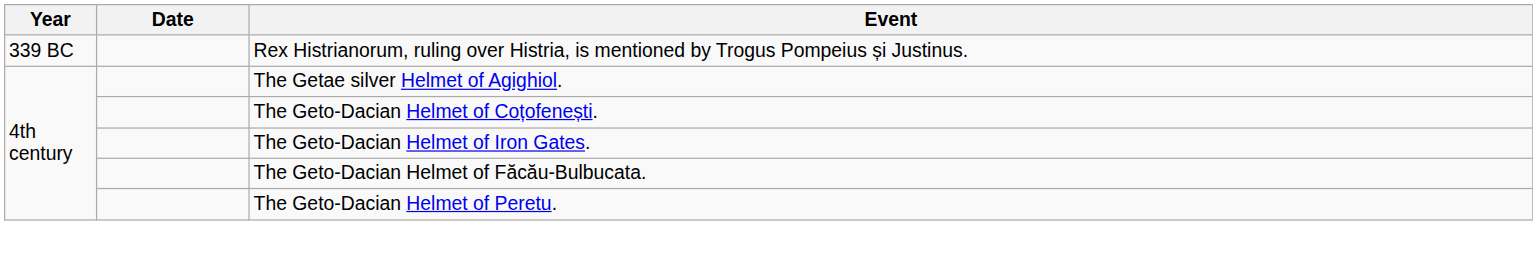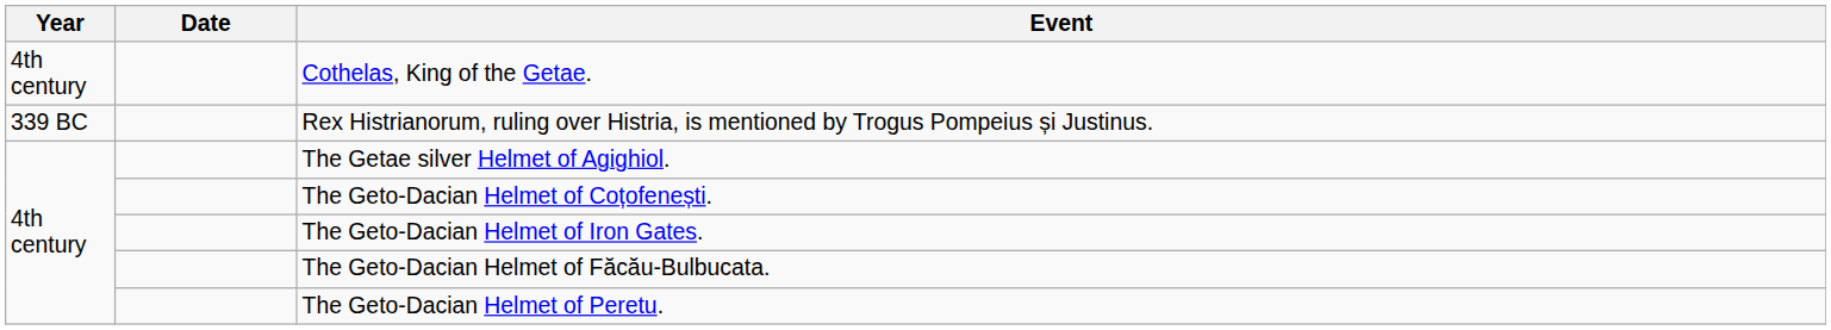+ row: 4th century | Cothelas, King of the Getae.
